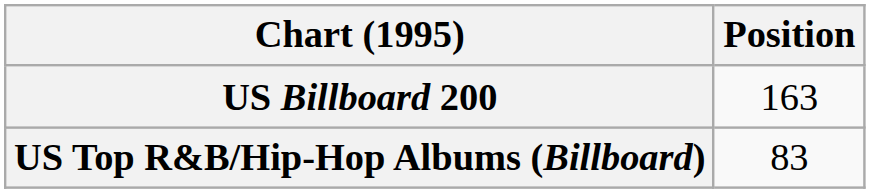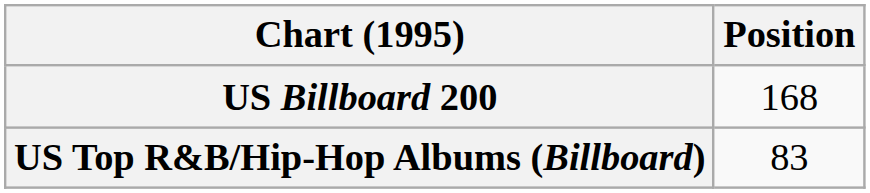US Billboard 200 | Position: 163 -> 168
